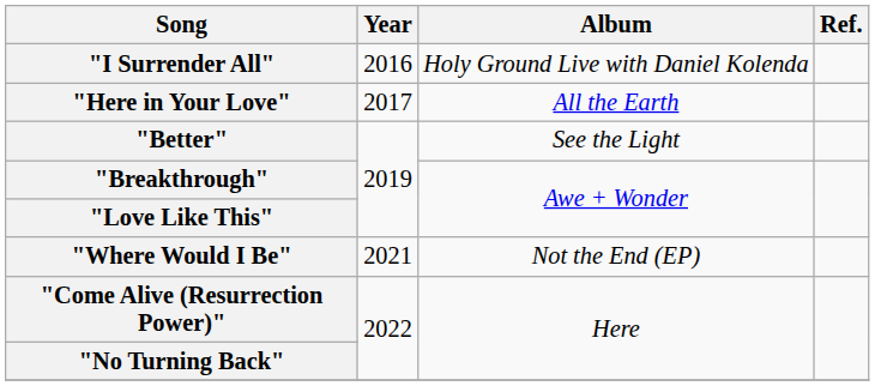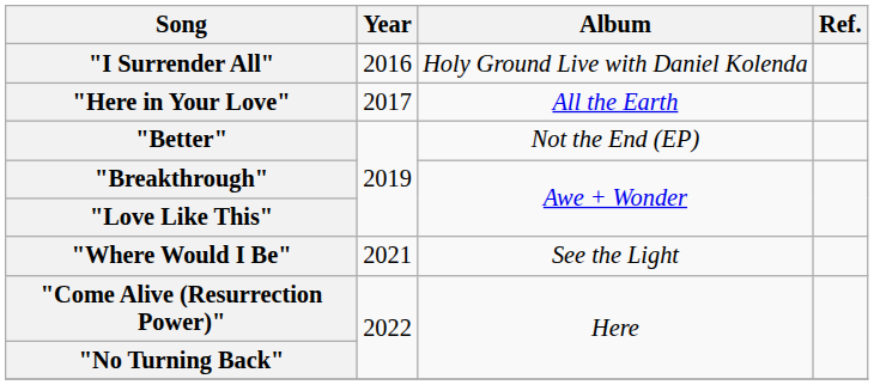"Better" | Album: See the Light -> Not the End (EP)
"Where Would I Be" | Album: Not the End (EP) -> See the Light
